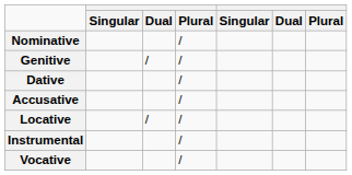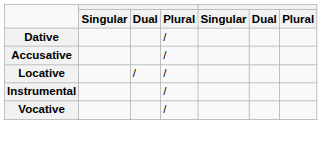- row: Nominative | /
- row: Genitive | / | /
